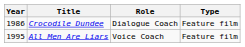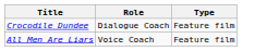- column: Year | 1986 | 1995
